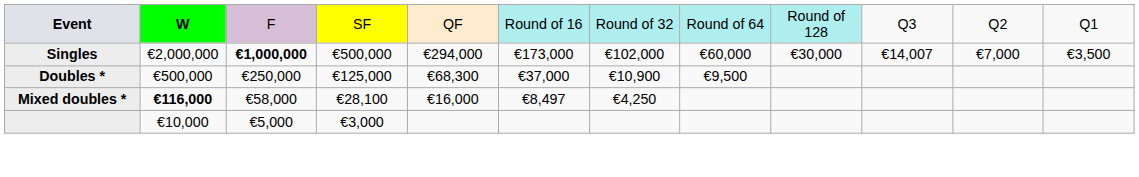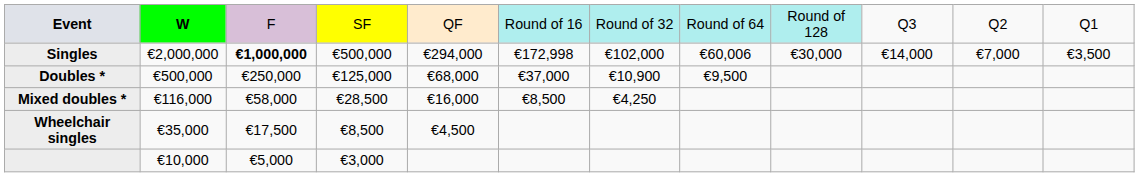Singles | column 6: €173,000 -> €172,998
Singles | column 8: €60,000 -> €60,006
Singles | column 10: €14,007 -> €14,000
Doubles * | column 5: €68,300 -> €68,000
Mixed doubles * | column 2: bold -> normal
Mixed doubles * | column 4: €28,100 -> €28,500
Mixed doubles * | column 6: €8,497 -> €8,500
+ row: Wheelchair singles | €35,000 | €17,500 | €8,500 | €4,500
